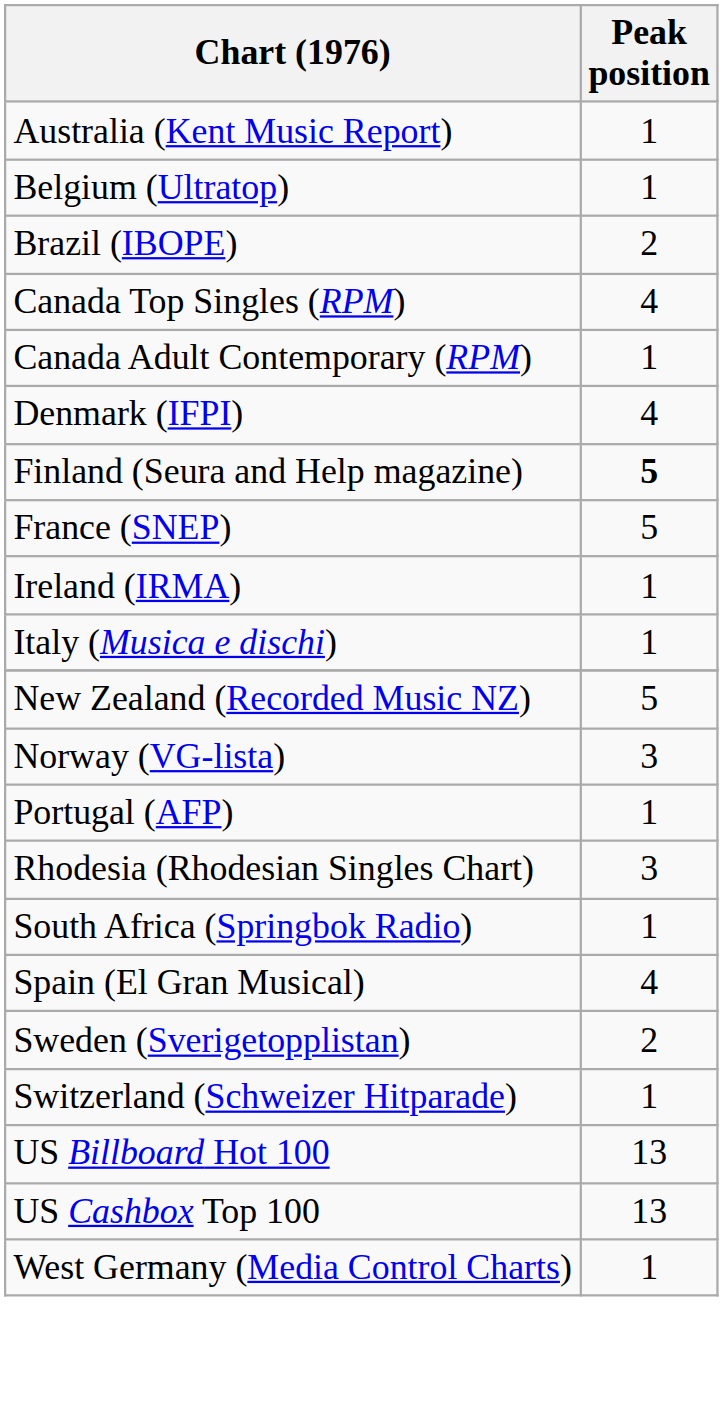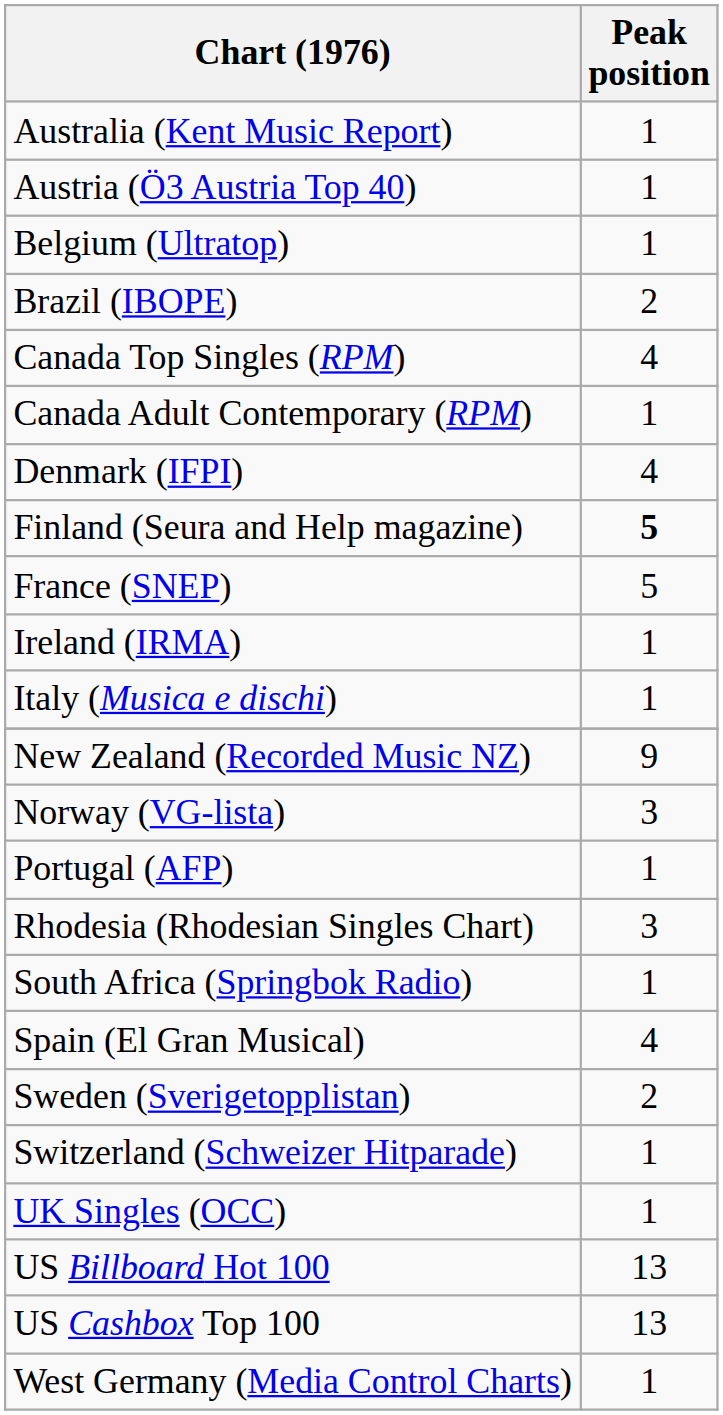+ row: Austria (Ö3 Austria Top 40) | 1
New Zealand (Recorded Music NZ) | Peak position: 5 -> 9
+ row: UK Singles (OCC) | 1
